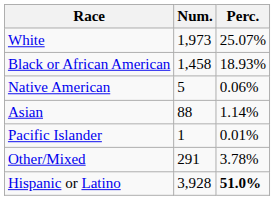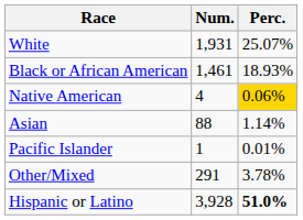White | Num.: 1,973 -> 1,931
Black or African American | Num.: 1,458 -> 1,461
Native American | Num.: 5 -> 4
Native American | Perc.: no background -> gold background
